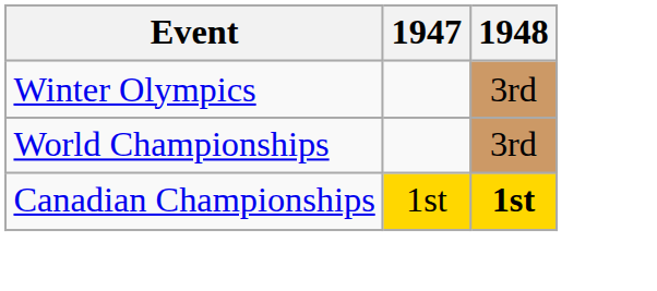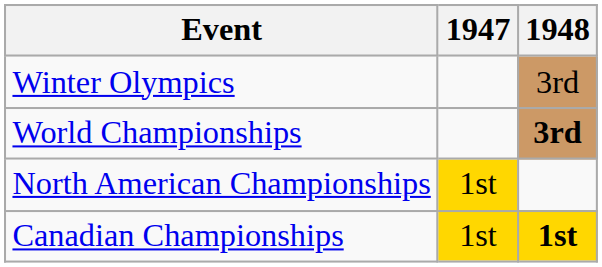World Championships | 1948: normal -> bold
+ row: North American Championships | 1st
